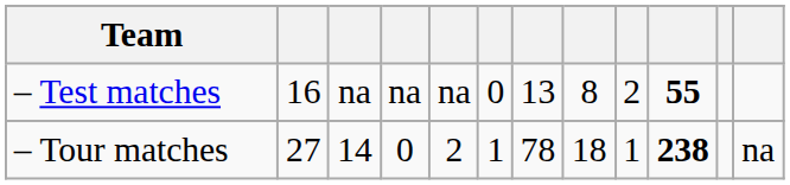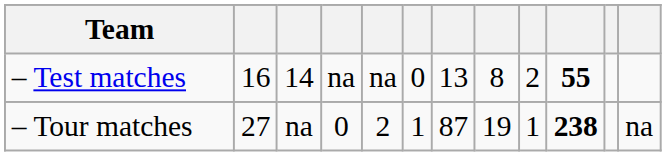– Test matches | column 3: na -> 14
– Tour matches | column 3: 14 -> na
– Tour matches | column 7: 78 -> 87
– Tour matches | column 8: 18 -> 19
